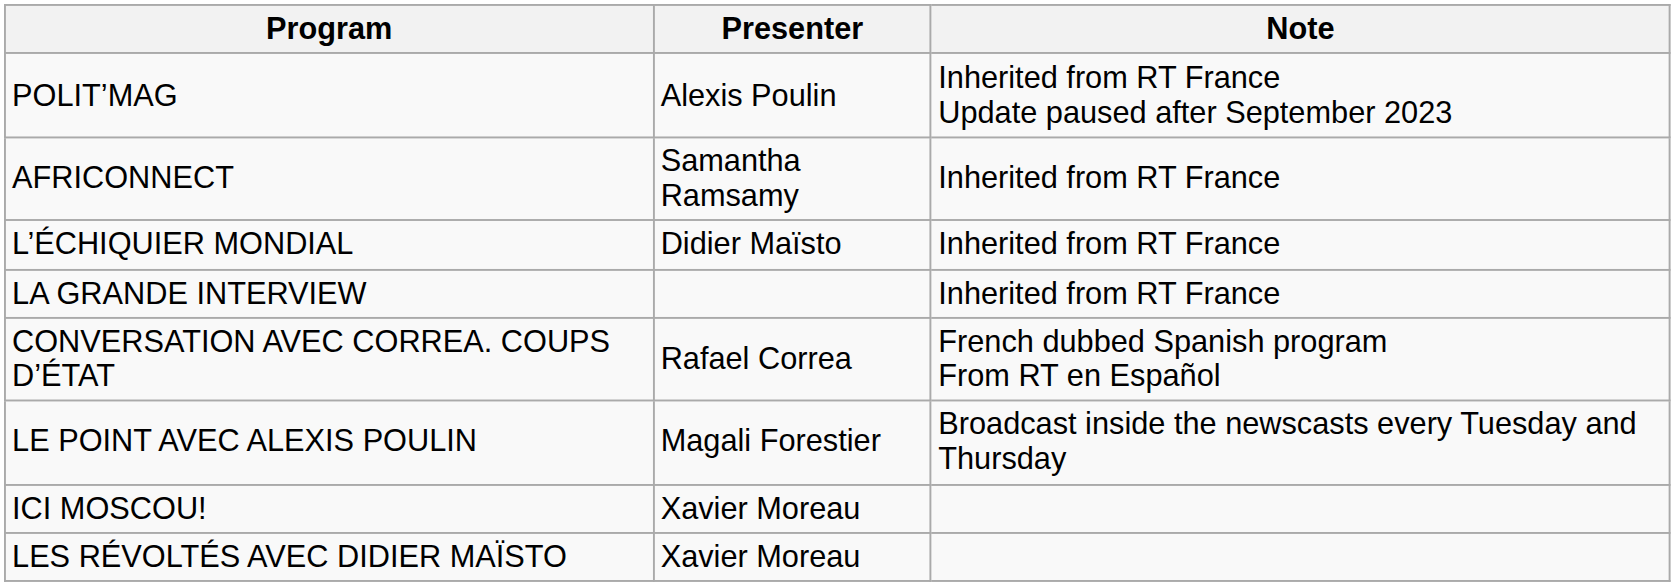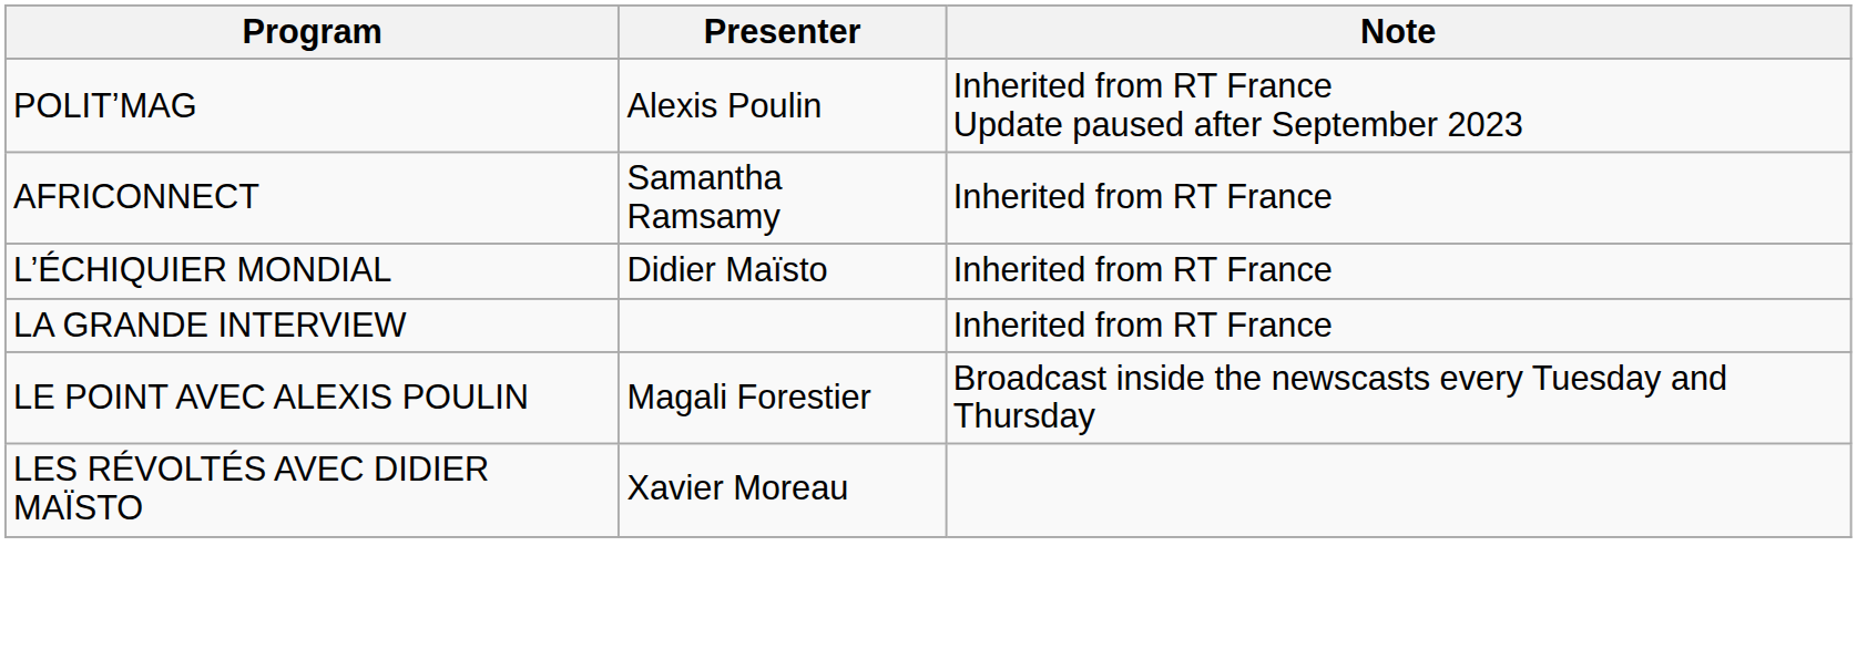- row: CONVERSATION AVEC CORREA. COUPS D’ÉTAT | Rafael Correa | French dubbed Spanish program From RT en Español
- row: ICI MOSCOU! | Xavier Moreau
